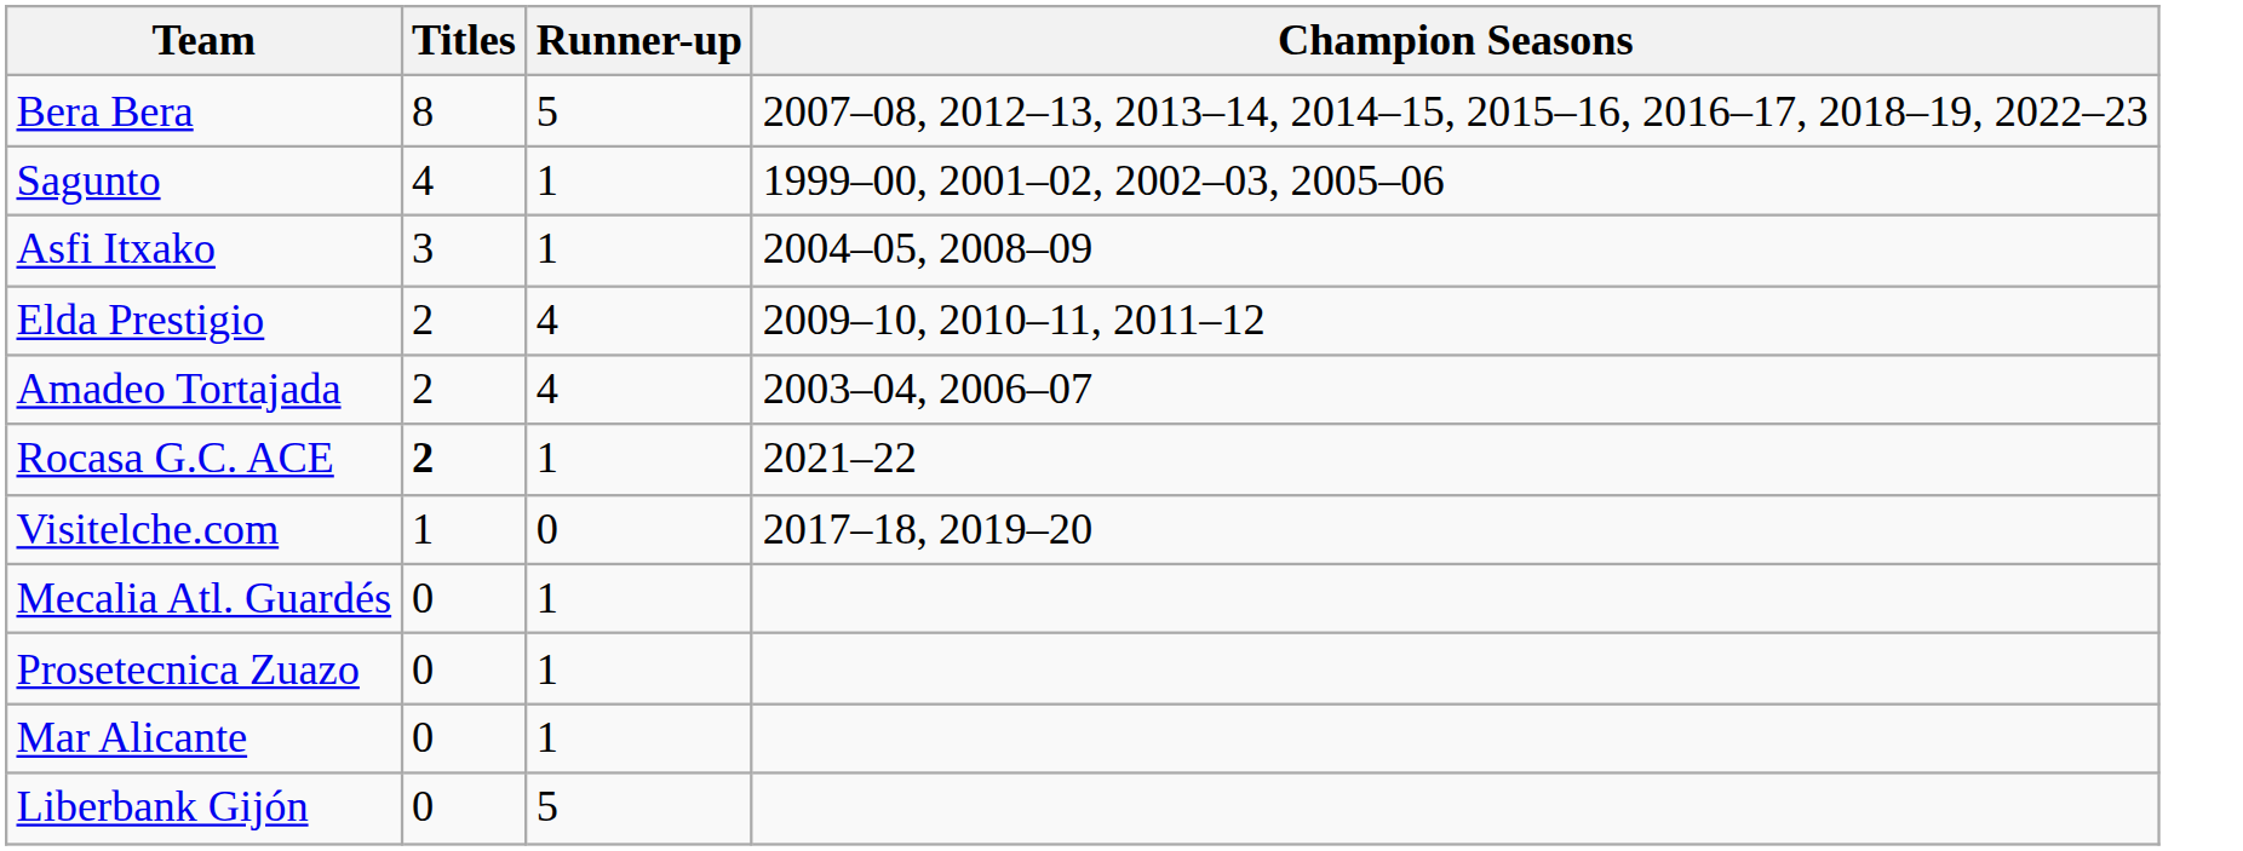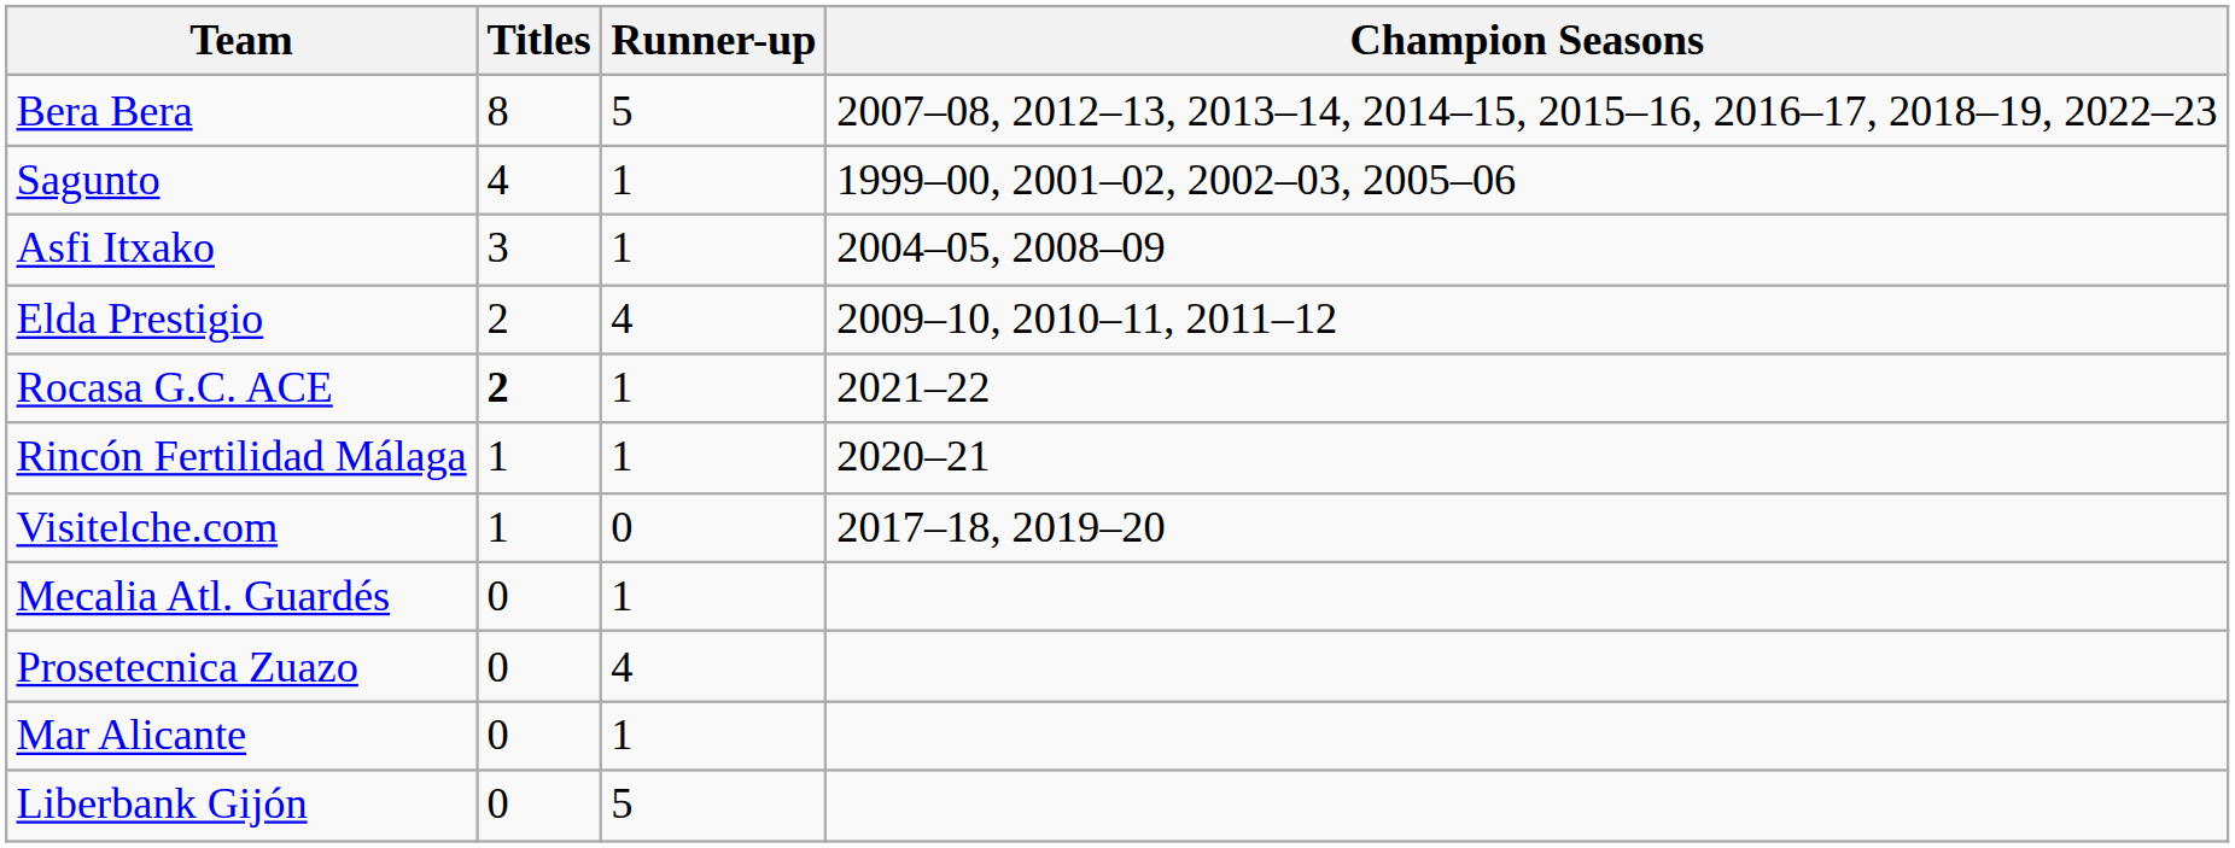- row: Amadeo Tortajada | 2 | 4 | 2003–04, 2006–07
+ row: Rincón Fertilidad Málaga | 1 | 1 | 2020–21
Prosetecnica Zuazo | Runner-up: 1 -> 4
